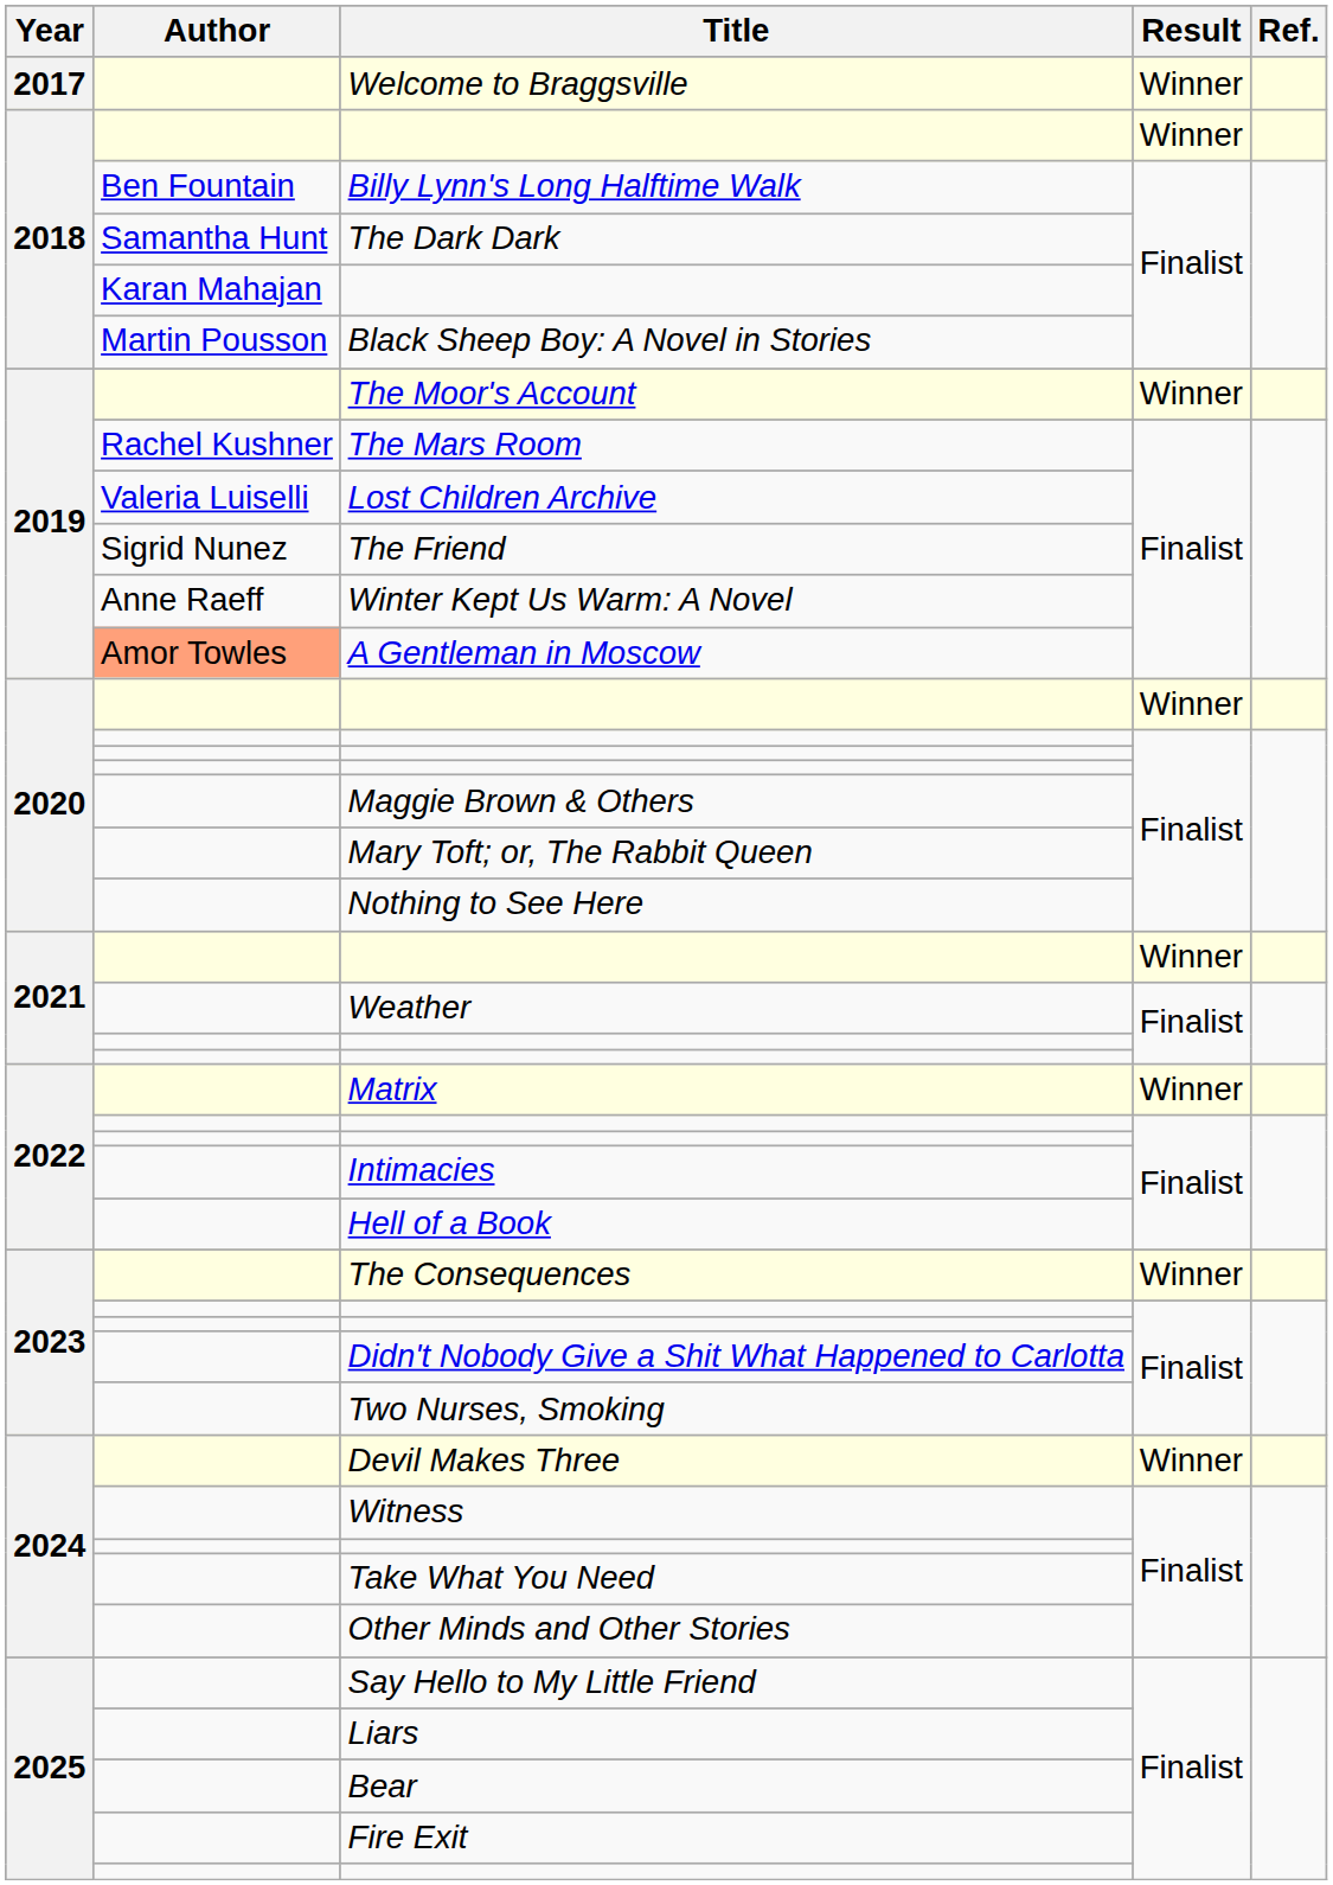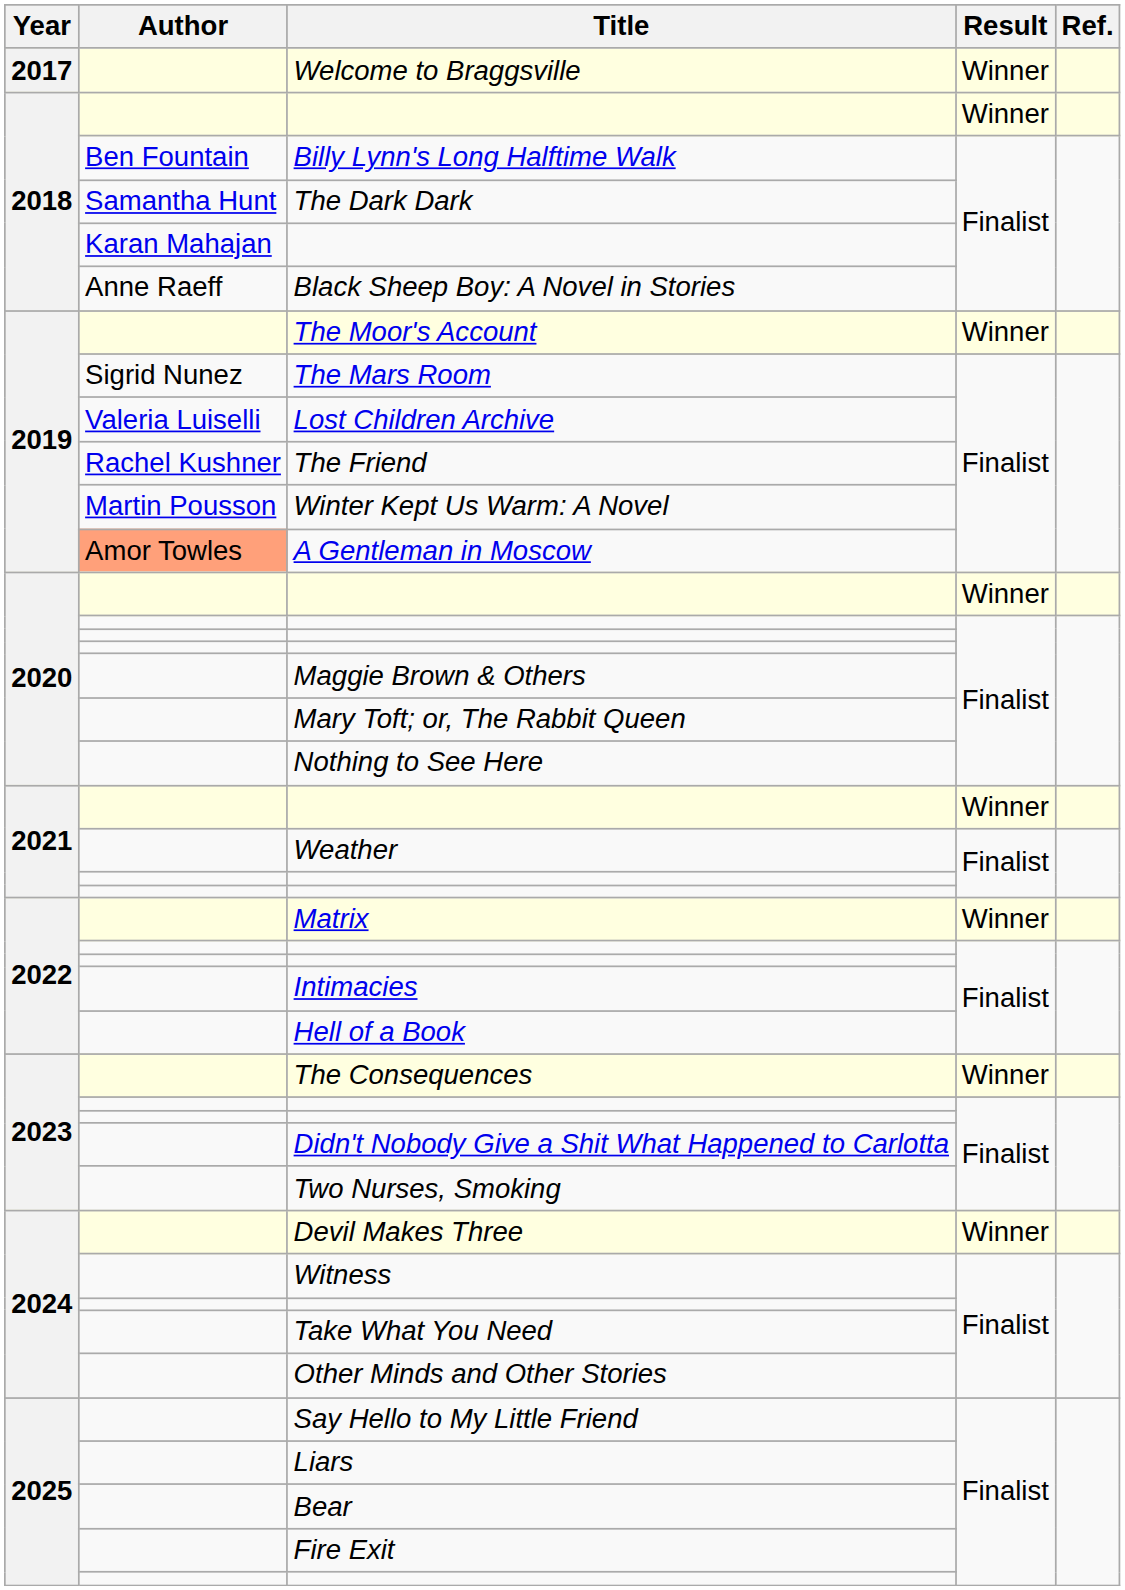Black Sheep Boy: A Novel in Stories | Author: Martin Pousson -> Anne Raeff
The Mars Room | Author: Rachel Kushner -> Sigrid Nunez
The Friend | Author: Sigrid Nunez -> Rachel Kushner
Winter Kept Us Warm: A Novel | Author: Anne Raeff -> Martin Pousson
